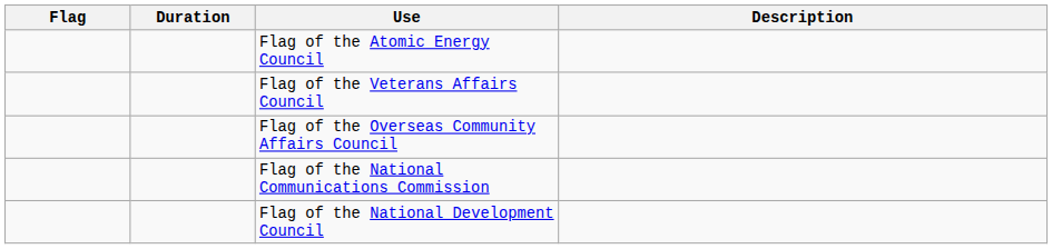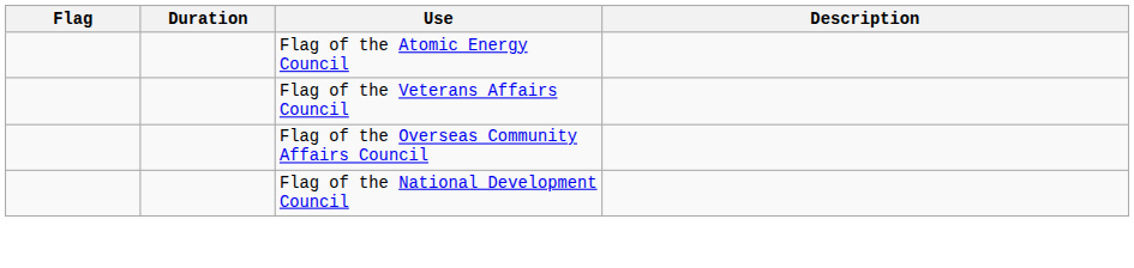- row: Flag of the National Communications Commission
